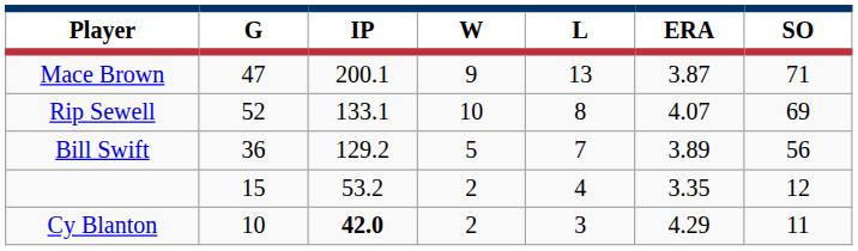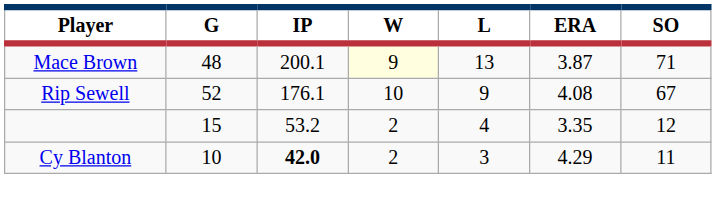Mace Brown | G: 47 -> 48
Mace Brown | W: no background -> lightyellow background
Rip Sewell | IP: 133.1 -> 176.1
Rip Sewell | L: 8 -> 9
Rip Sewell | ERA: 4.07 -> 4.08
Rip Sewell | SO: 69 -> 67
- row: Bill Swift | 36 | 129.2 | 5 | 7 | 3.89 | 56
